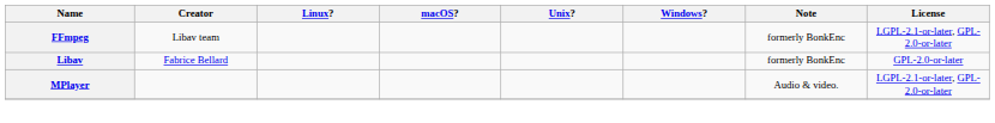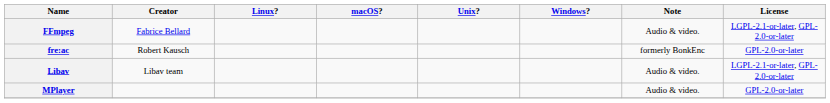FFmpeg | Creator: Libav team -> Fabrice Bellard
FFmpeg | Note: formerly BonkEnc -> Audio & video.
+ row: fre:ac | Robert Kausch | formerly BonkEnc | GPL-2.0-or-later
Libav | Creator: Fabrice Bellard -> Libav team
Libav | Note: formerly BonkEnc -> Audio & video.
Libav | License: GPL-2.0-or-later -> LGPL-2.1-or-later, GPL-2.0-or-later
MPlayer | License: LGPL-2.1-or-later, GPL-2.0-or-later -> GPL-2.0-or-later
